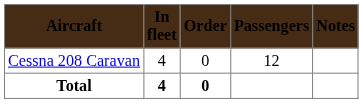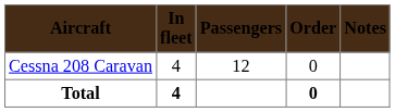columns swapped: Order <-> Passengers
